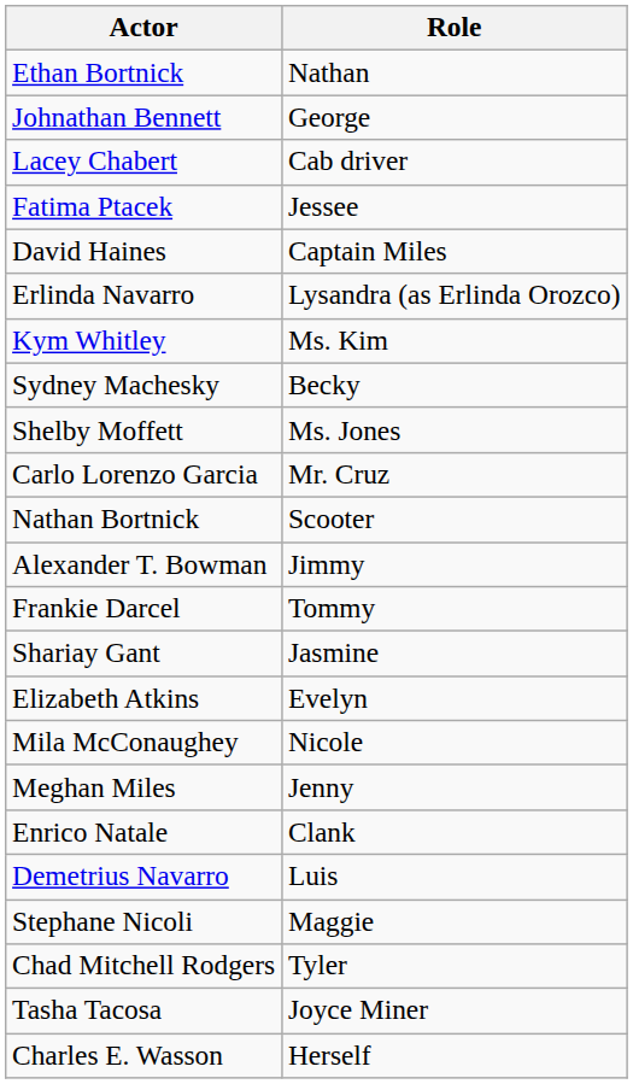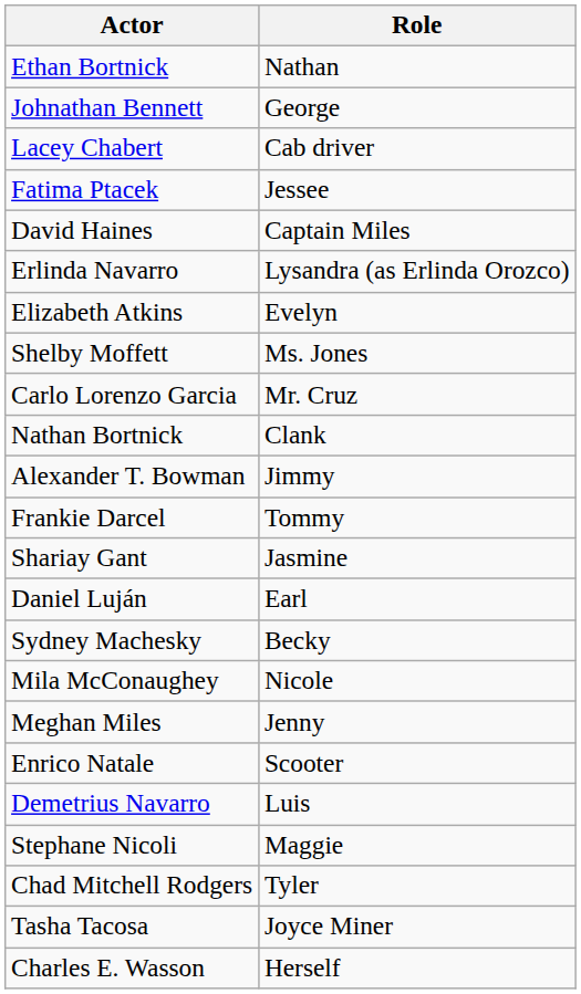- row: Kym Whitley | Ms. Kim
rows swapped: Elizabeth Atkins <-> Sydney Machesky
Nathan Bortnick | Role: Scooter -> Clank
+ row: Daniel Luján | Earl
Enrico Natale | Role: Clank -> Scooter
